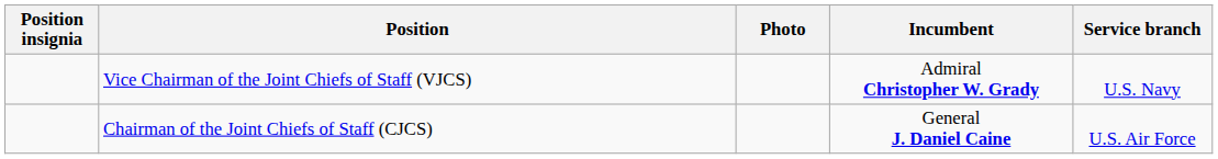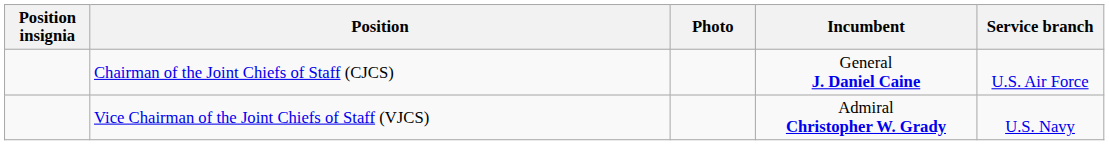rows swapped: Chairman of the Joint Chiefs of Staff (CJCS) <-> Vice Chairman of the Joint Chiefs of Staff (VJCS)
